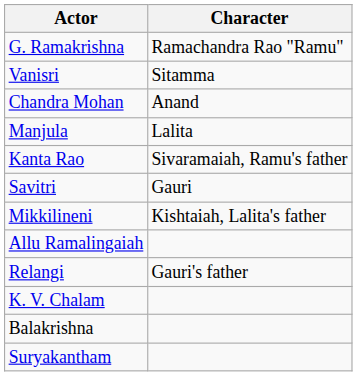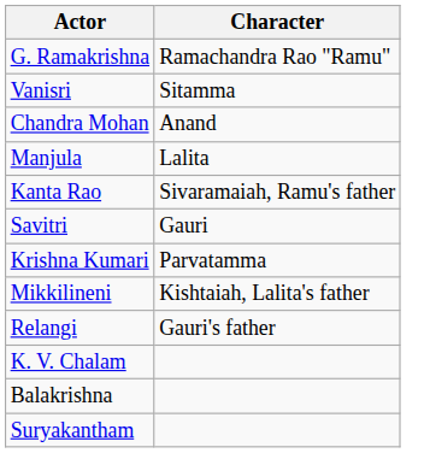+ row: Krishna Kumari | Parvatamma
- row: Allu Ramalingaiah
